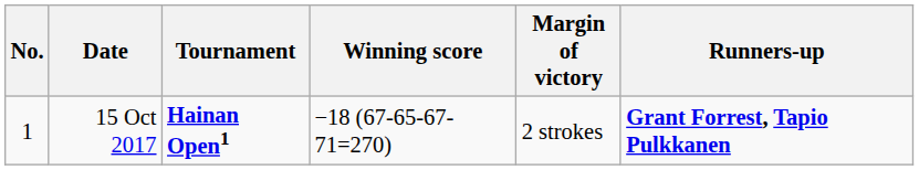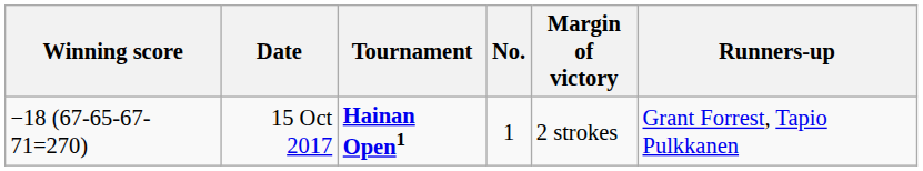columns swapped: No. <-> Winning score
15 Oct 2017 | Runners-up: bold -> normal
